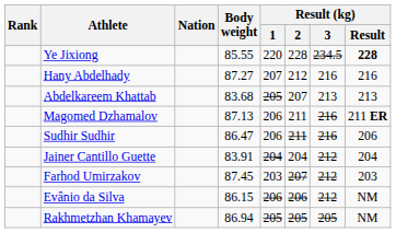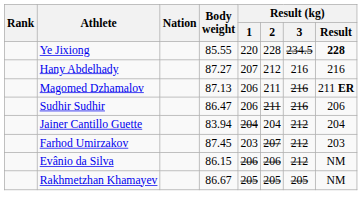- row: Abdelkareem Khattab | 83.68 | 205 | 207 | 213 | 213
Jainer Cantillo Guette | Body weight: 83.91 -> 83.94
Rakhmetzhan Khamayev | Body weight: 86.94 -> 86.67
